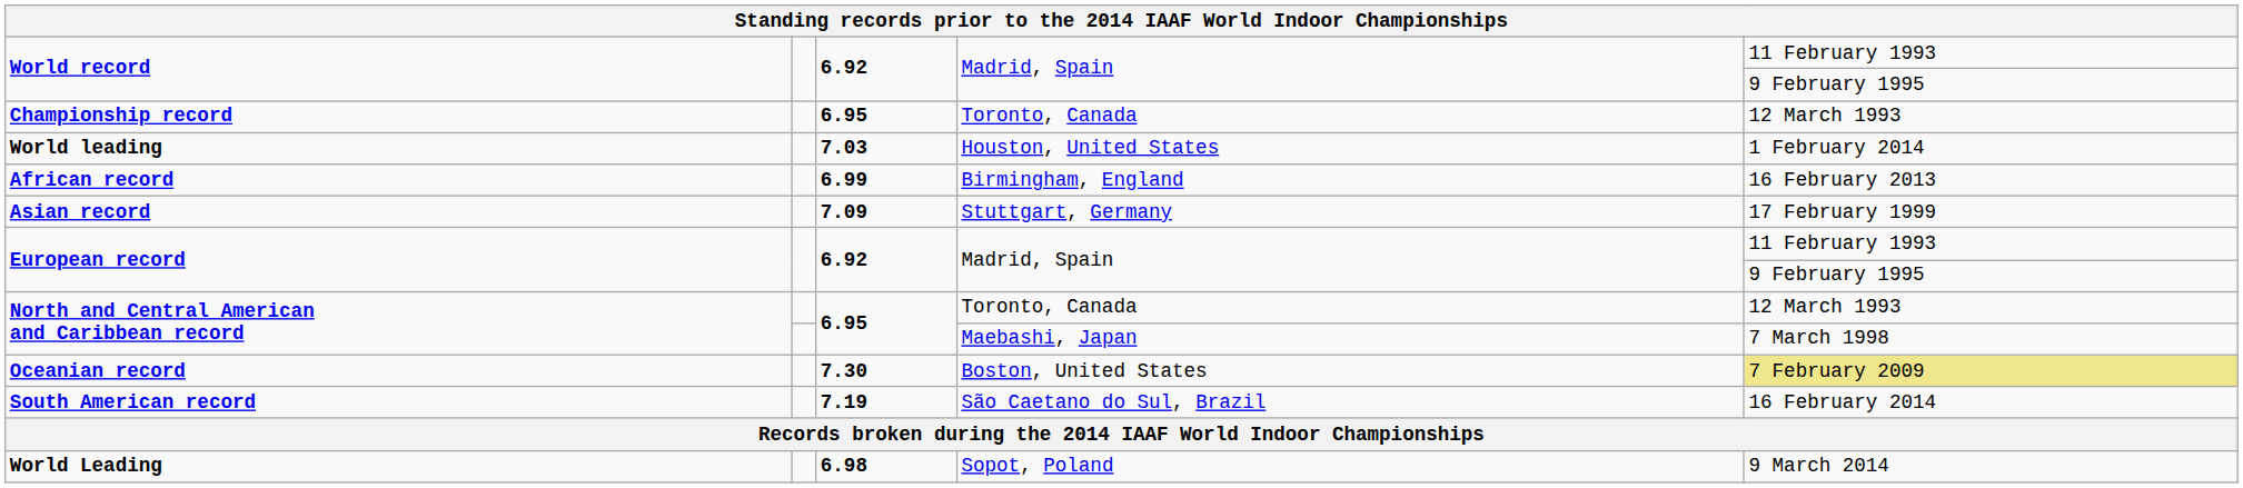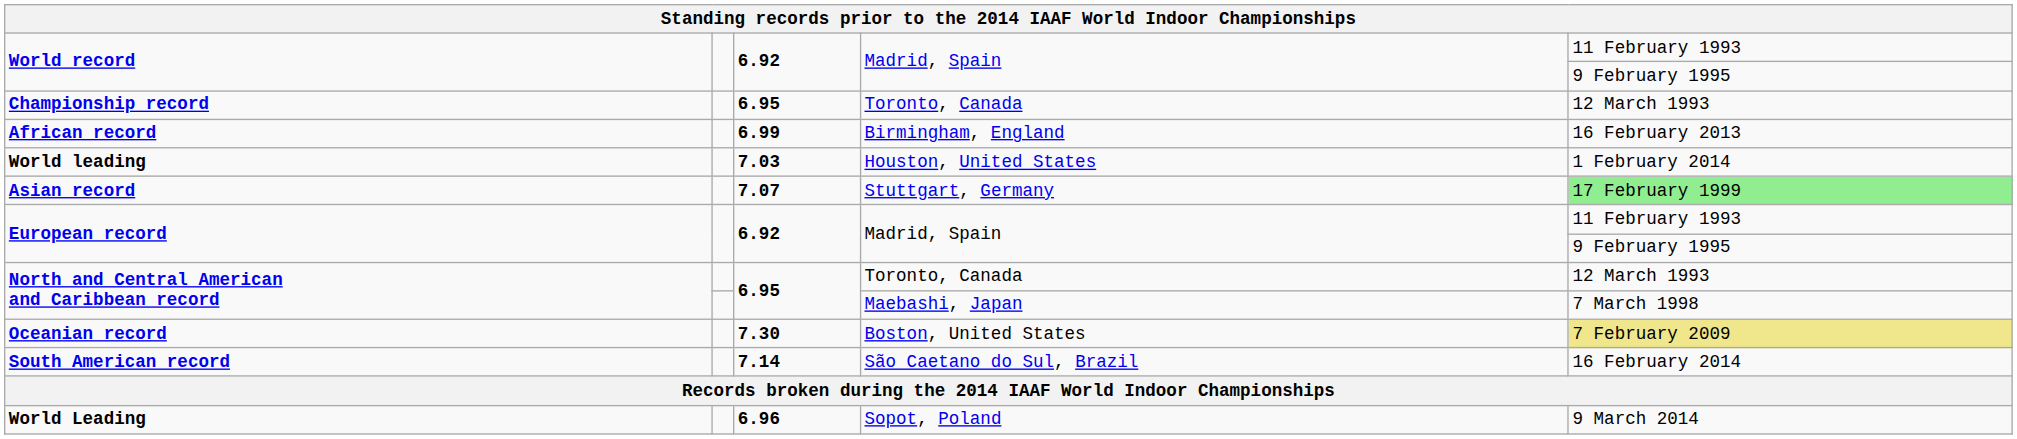rows swapped: World leading <-> African record
Asian record | column 3: 7.09 -> 7.07
Asian record | column 5: no background -> lightgreen background
South American record | column 3: 7.19 -> 7.14
World Leading | column 3: 6.98 -> 6.96
